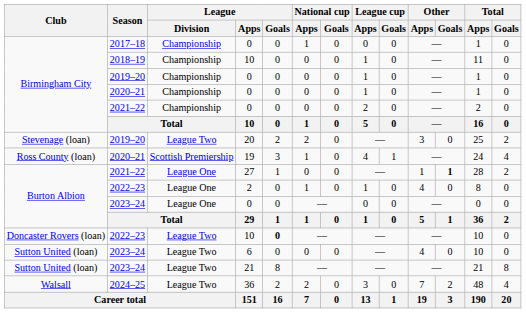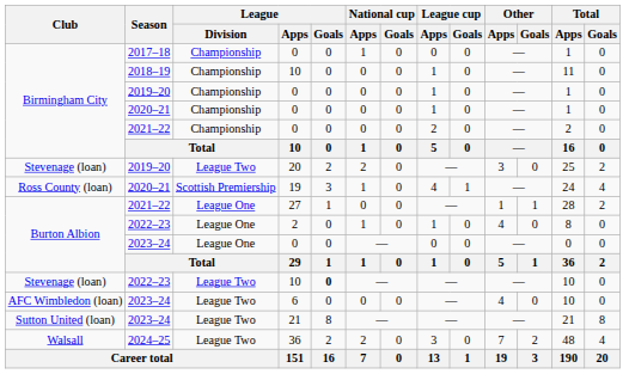27 | Other / Goals: bold -> normal
2022–23 / 10 | Club: Doncaster Rovers (loan) -> Stevenage (loan)
6 | Club: Sutton United (loan) -> AFC Wimbledon (loan)
